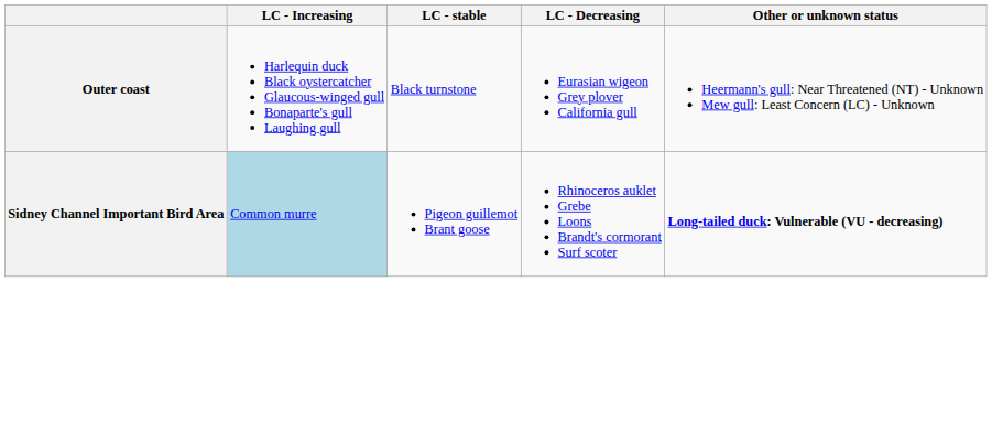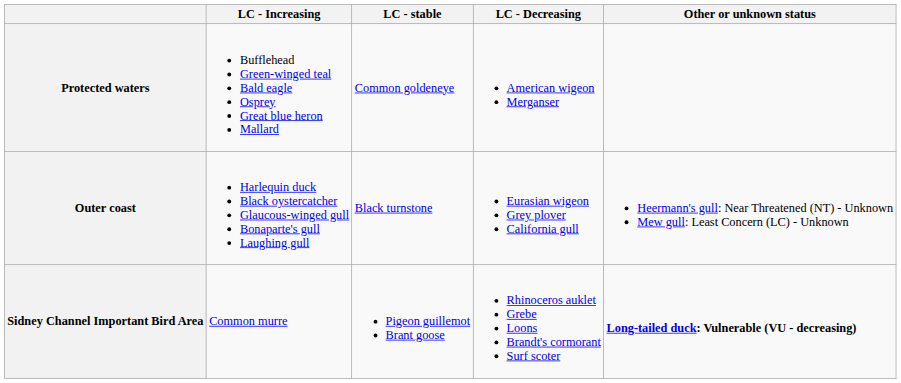+ row: Protected waters | Bufflehead Green-winged teal Bald eagle Osprey Great blue heron Mallard | Common goldeneye | American wigeon Merganser
Sidney Channel Important Bird Area | LC - Increasing: lightblue background -> no background
